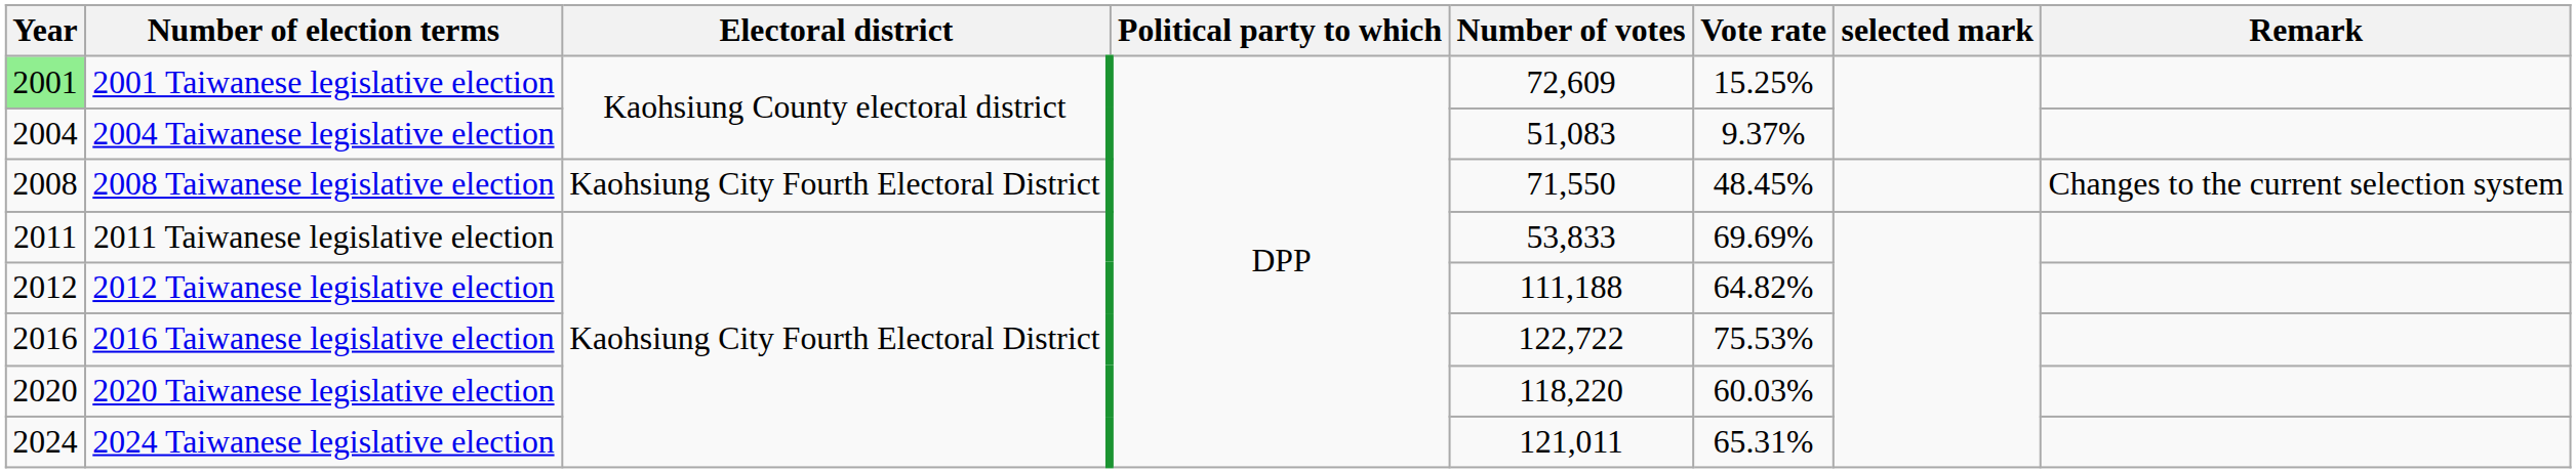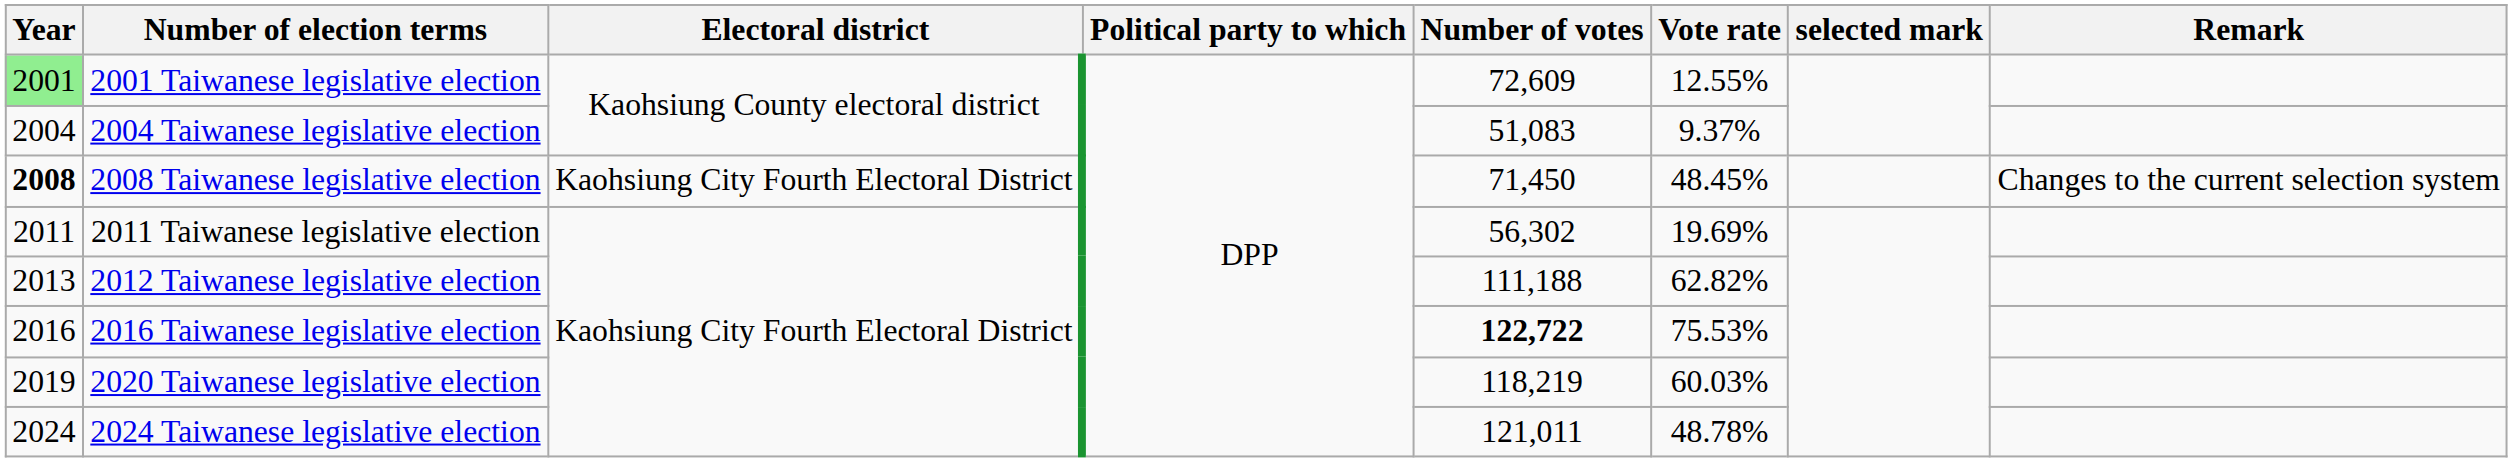2001 Taiwanese legislative election | Vote rate: 15.25% -> 12.55%
2008 Taiwanese legislative election | Year: normal -> bold
2008 Taiwanese legislative election | Number of votes: 71,550 -> 71,450
2011 Taiwanese legislative election | Number of votes: 53,833 -> 56,302
2011 Taiwanese legislative election | Vote rate: 69.69% -> 19.69%
2012 Taiwanese legislative election | Year: 2012 -> 2013
2012 Taiwanese legislative election | Vote rate: 64.82% -> 62.82%
2016 Taiwanese legislative election | Number of votes: normal -> bold
2020 Taiwanese legislative election | Year: 2020 -> 2019
2020 Taiwanese legislative election | Number of votes: 118,220 -> 118,219
2024 Taiwanese legislative election | Vote rate: 65.31% -> 48.78%
